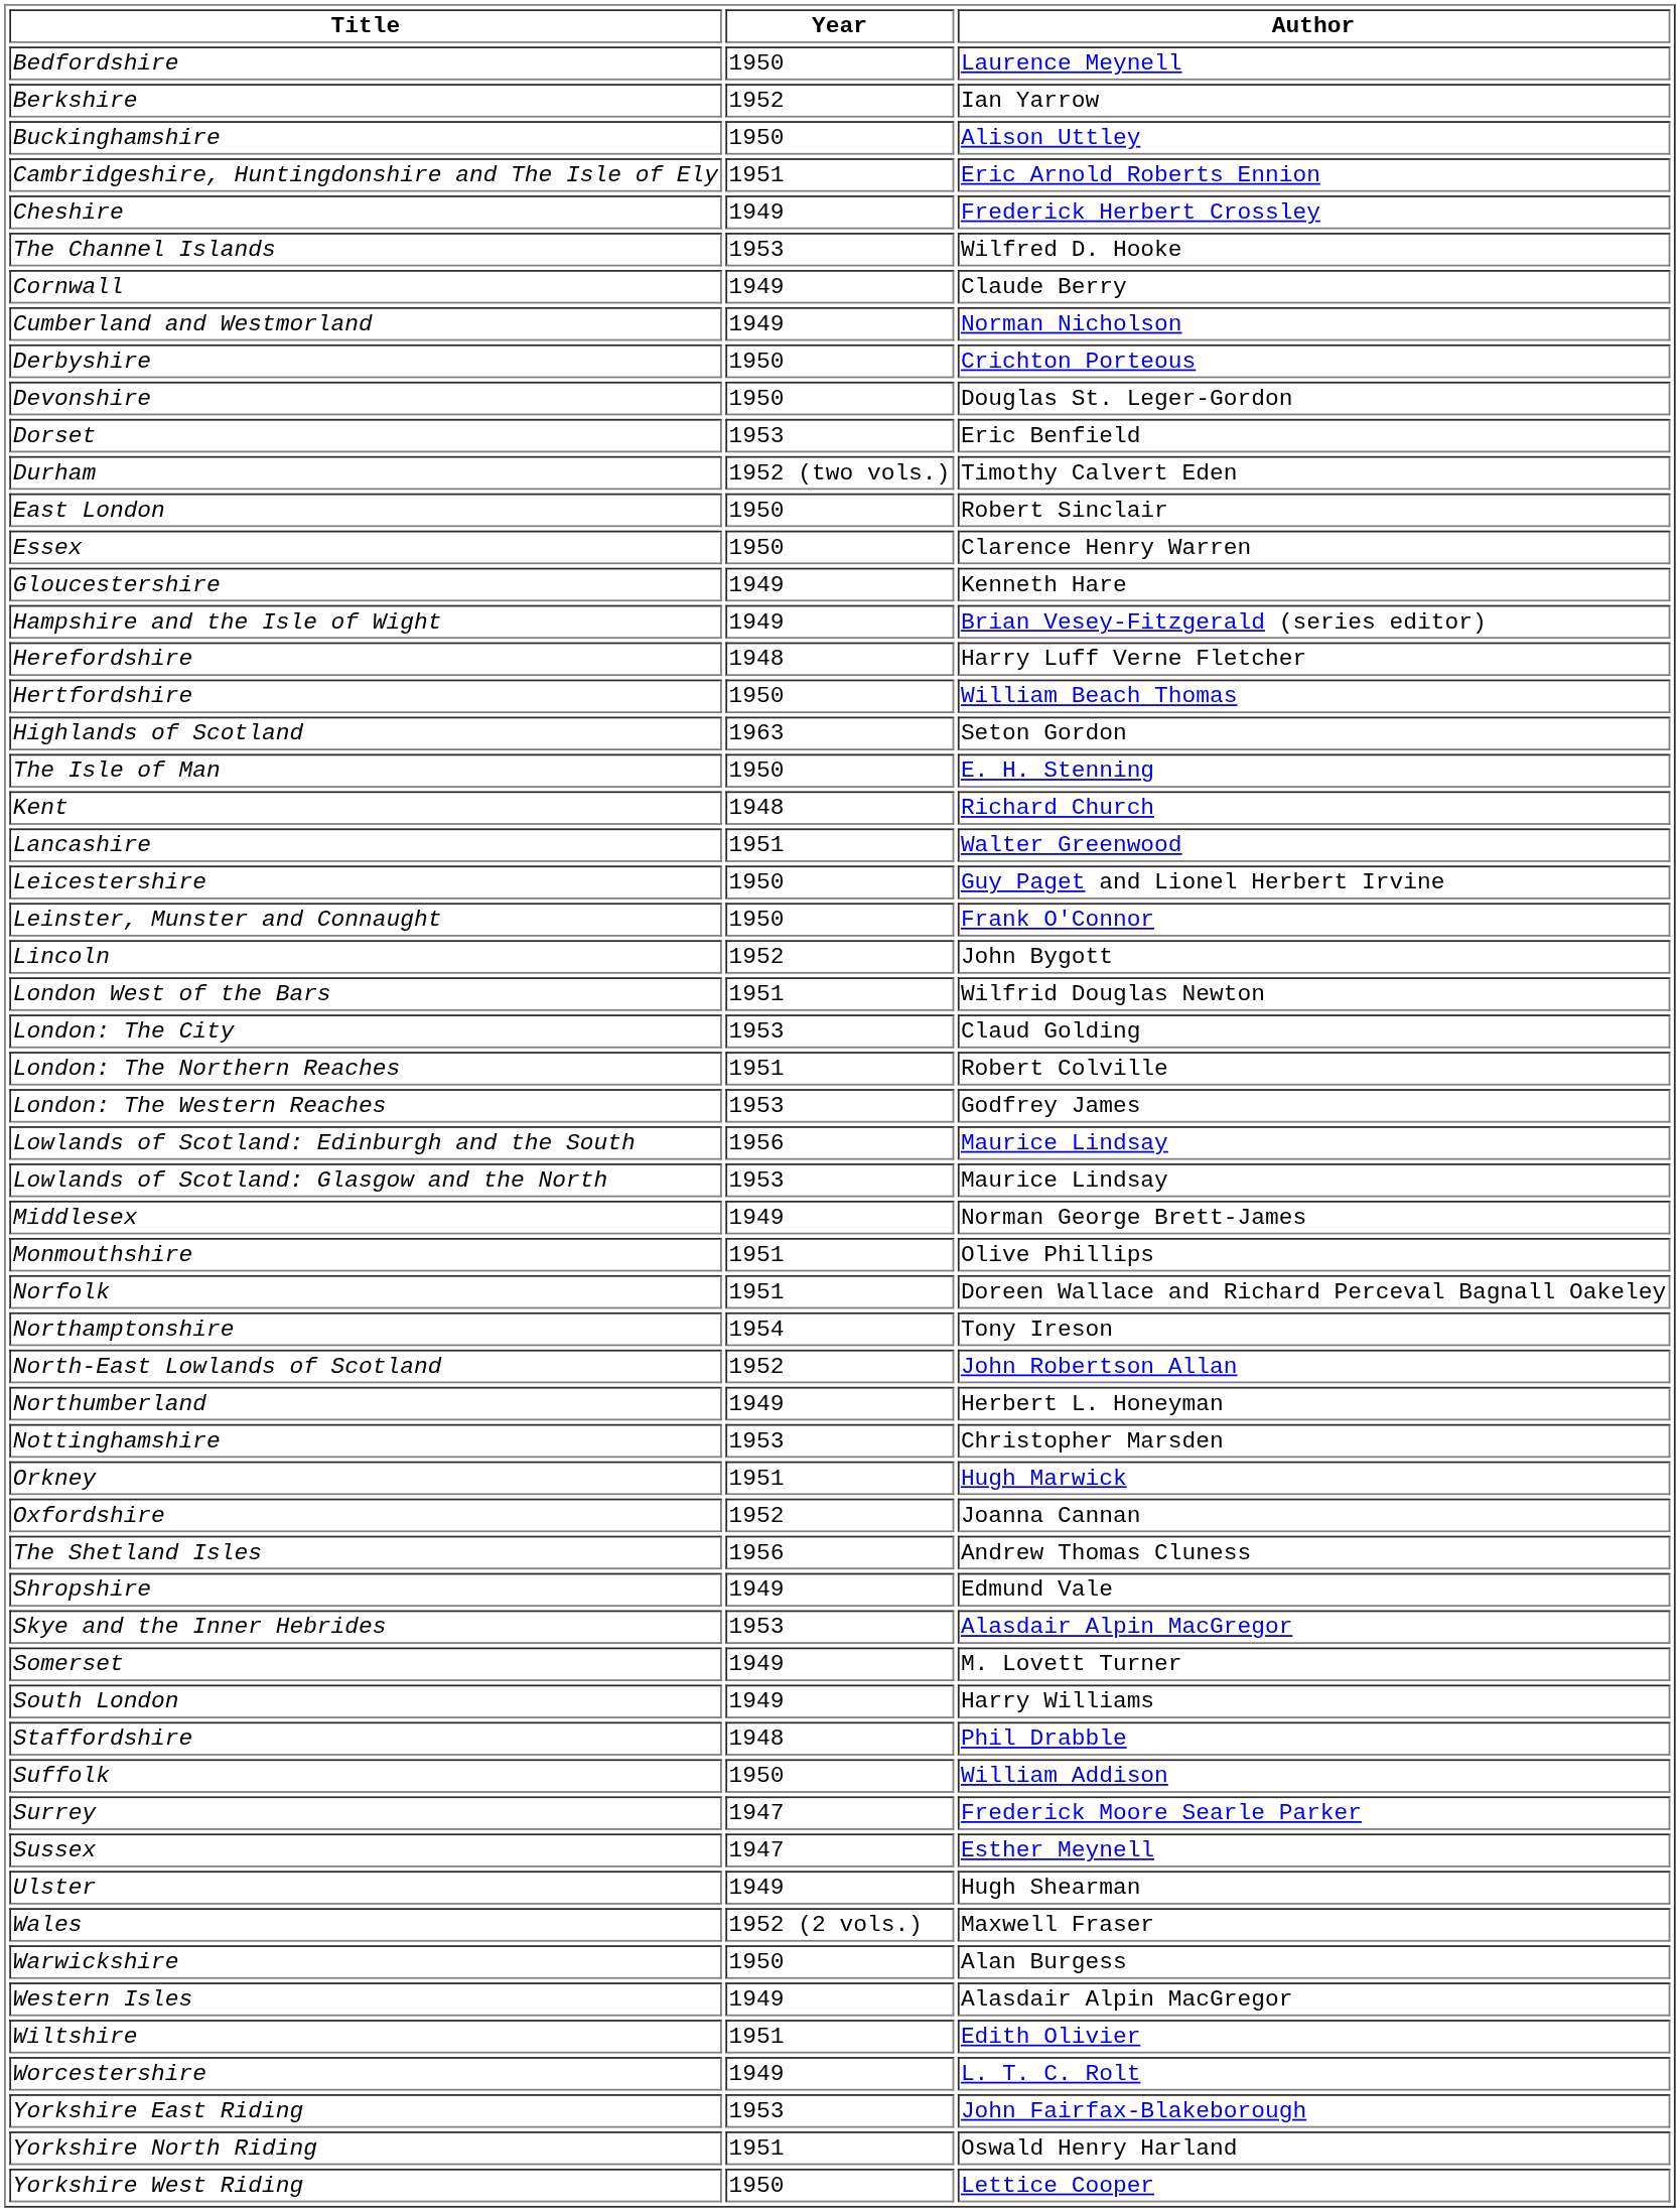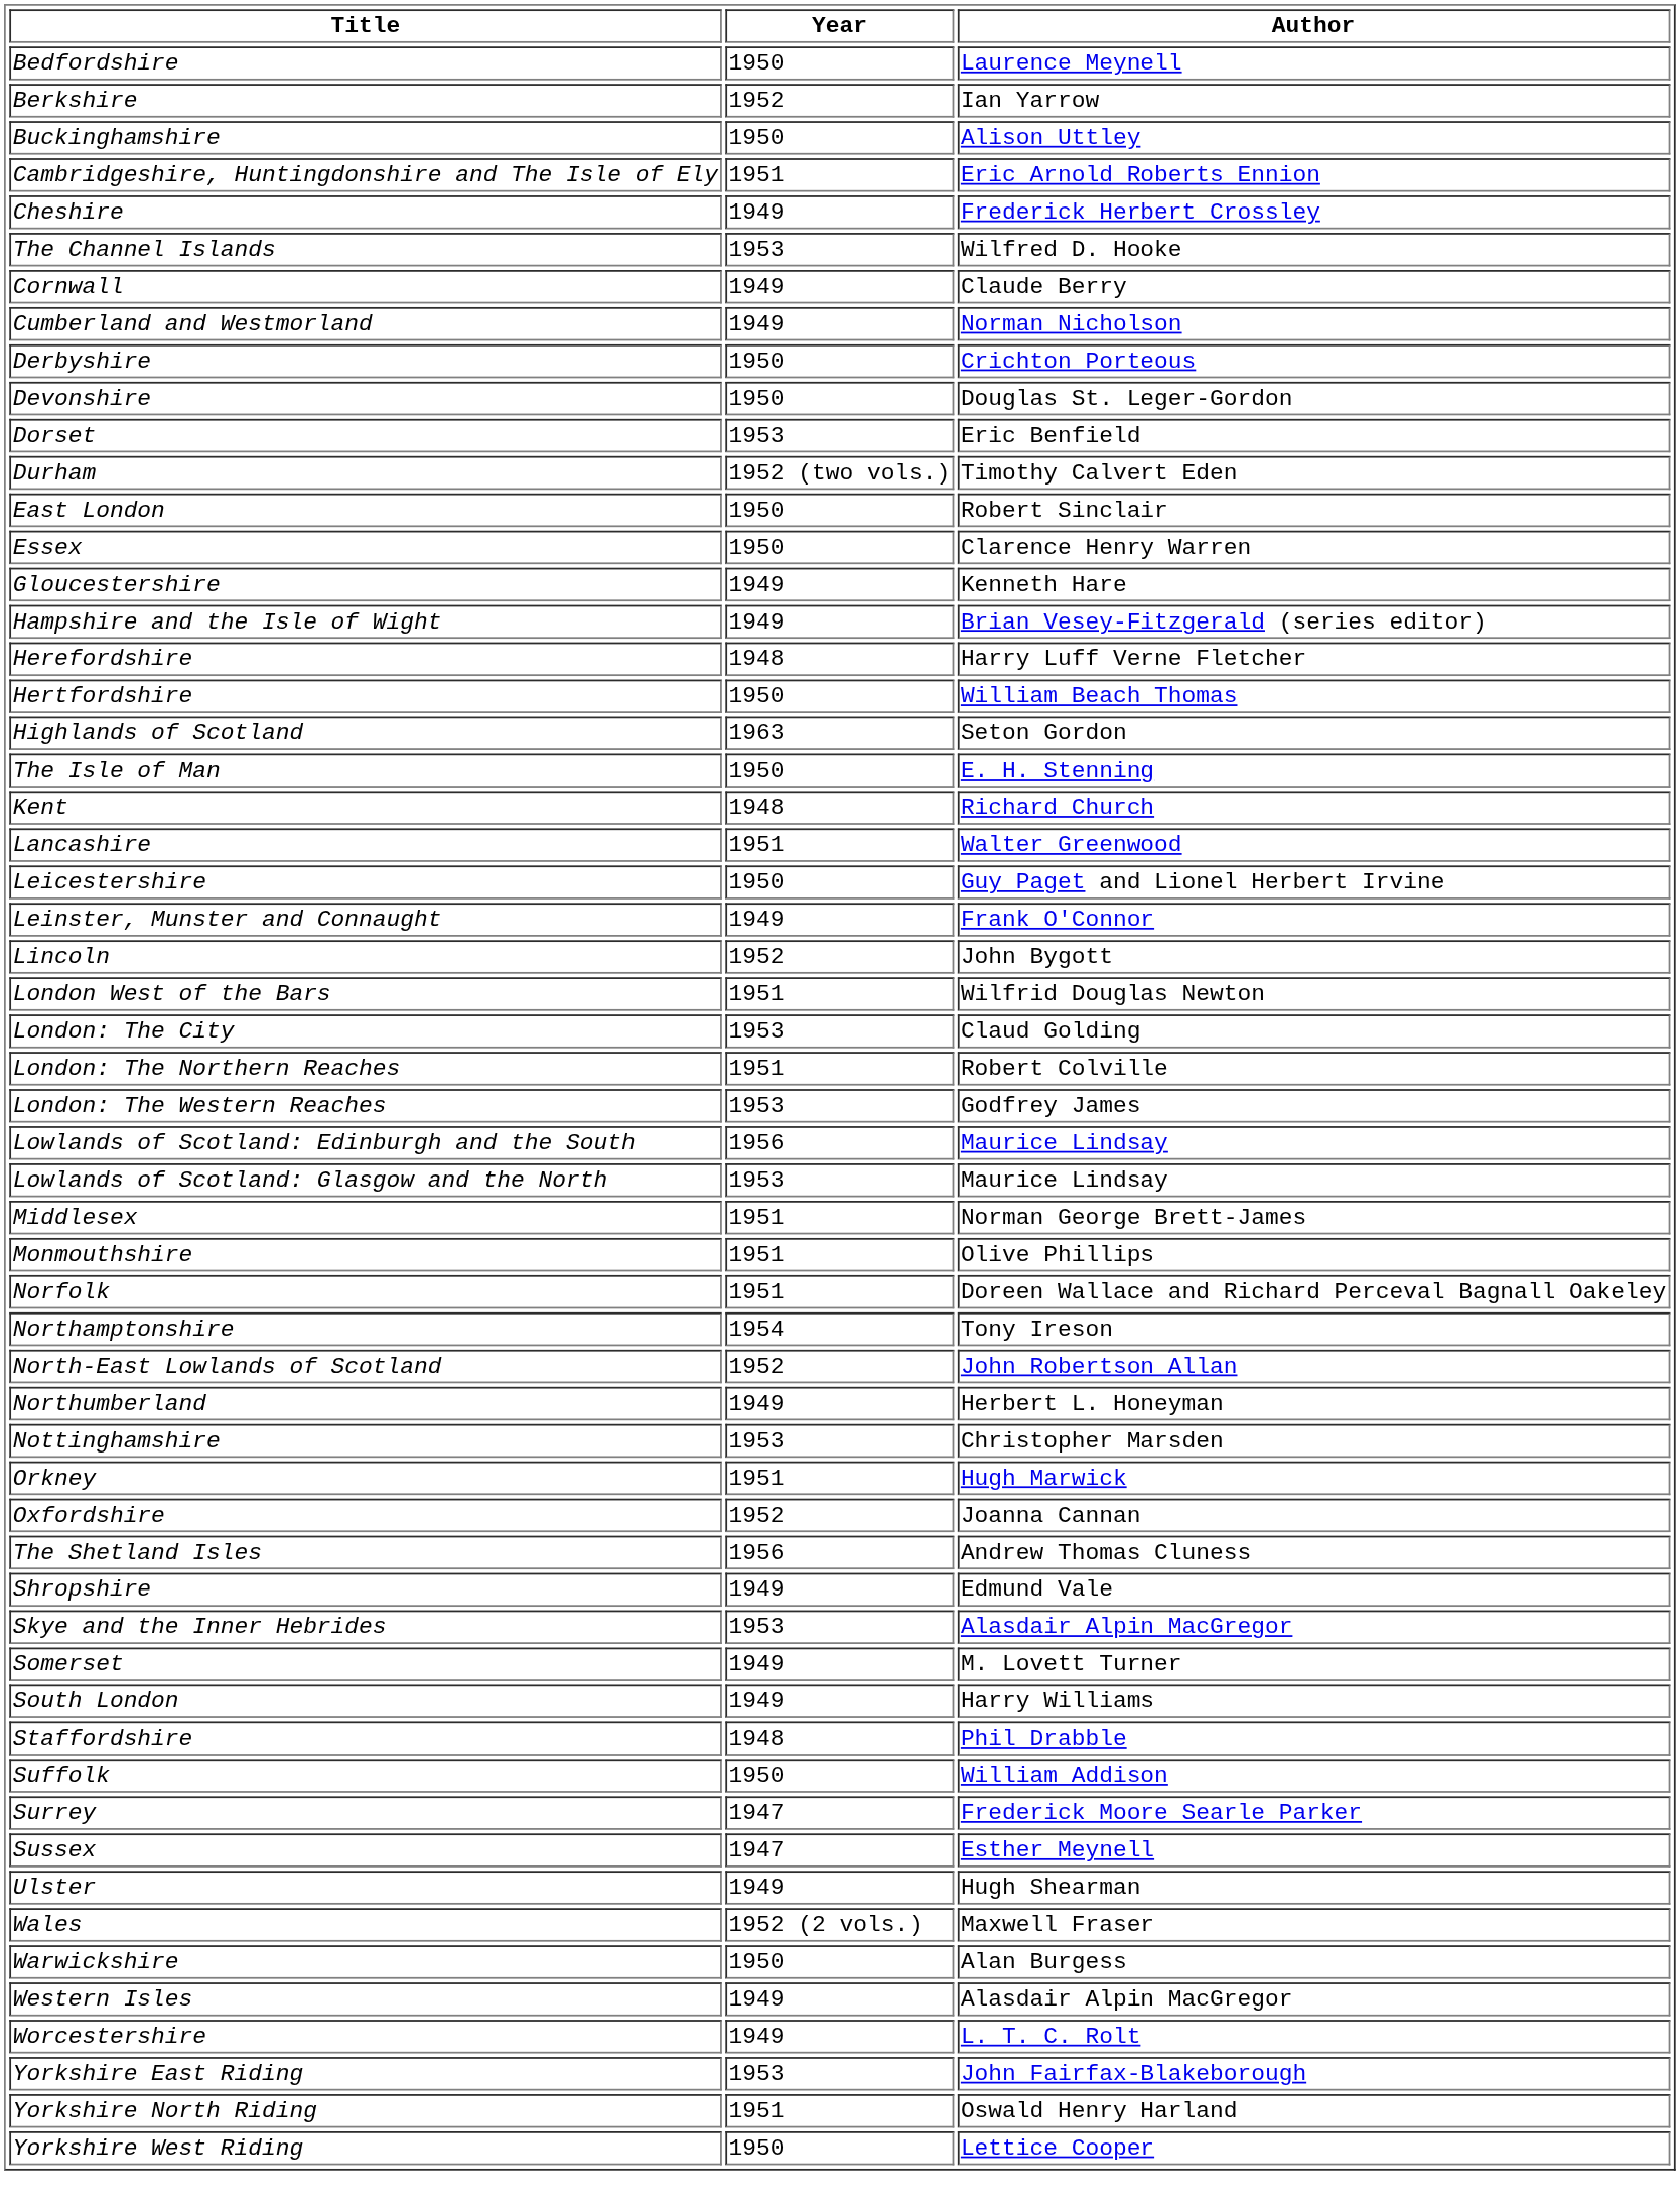Leinster, Munster and Connaught | Year: 1950 -> 1949
Middlesex | Year: 1949 -> 1951
- row: Wiltshire | 1951 | Edith Olivier
